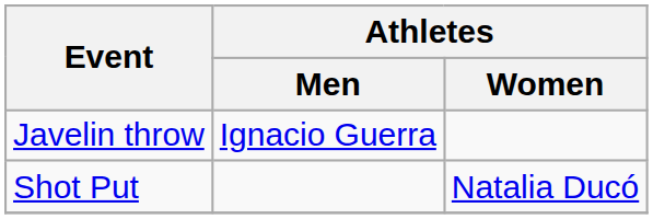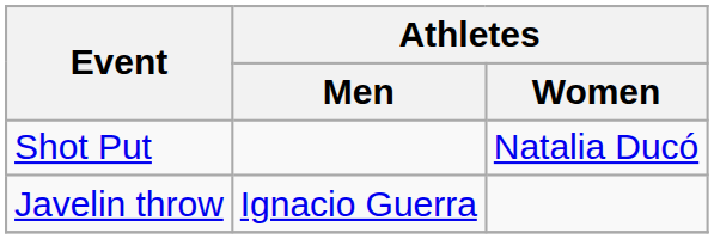rows swapped: Javelin throw <-> Shot Put
